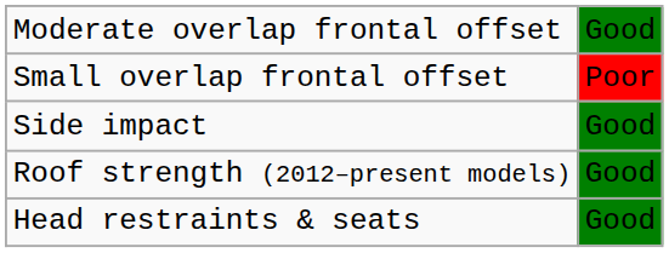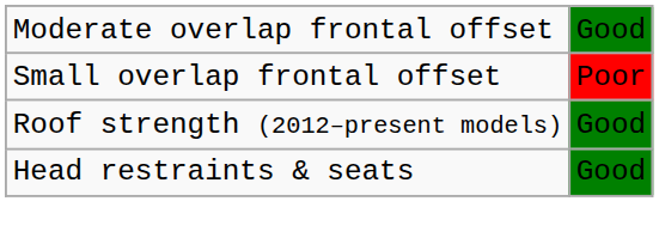- row: Side impact | Good
